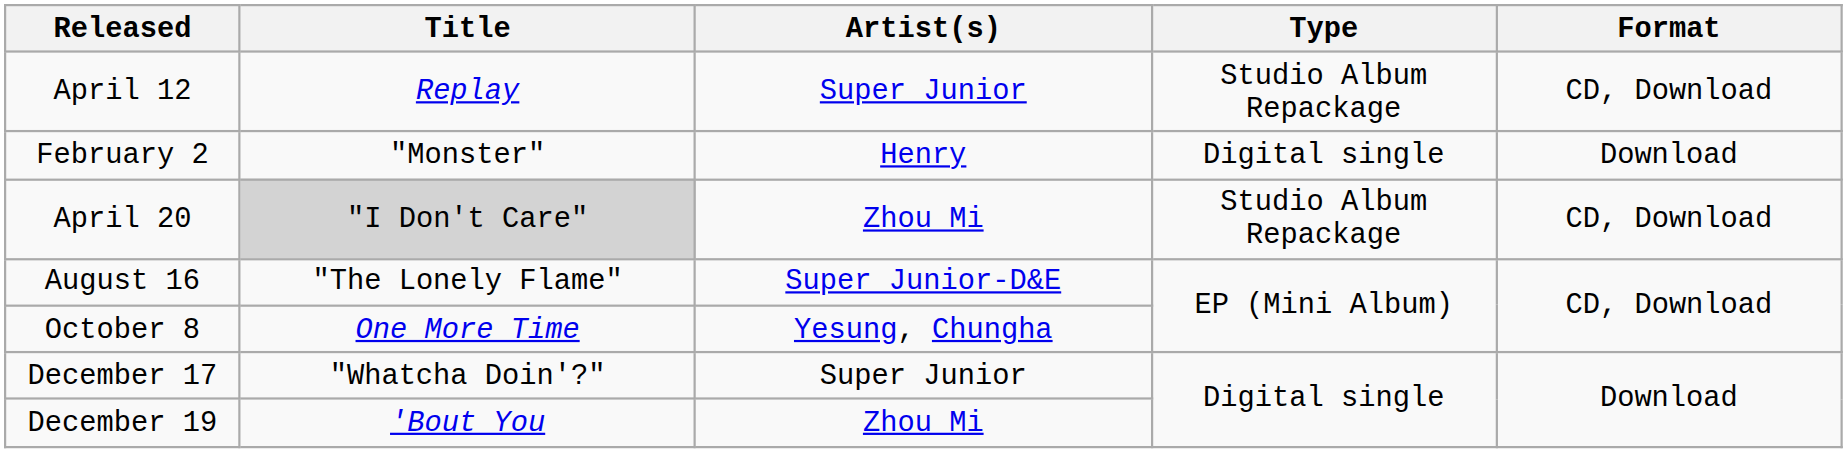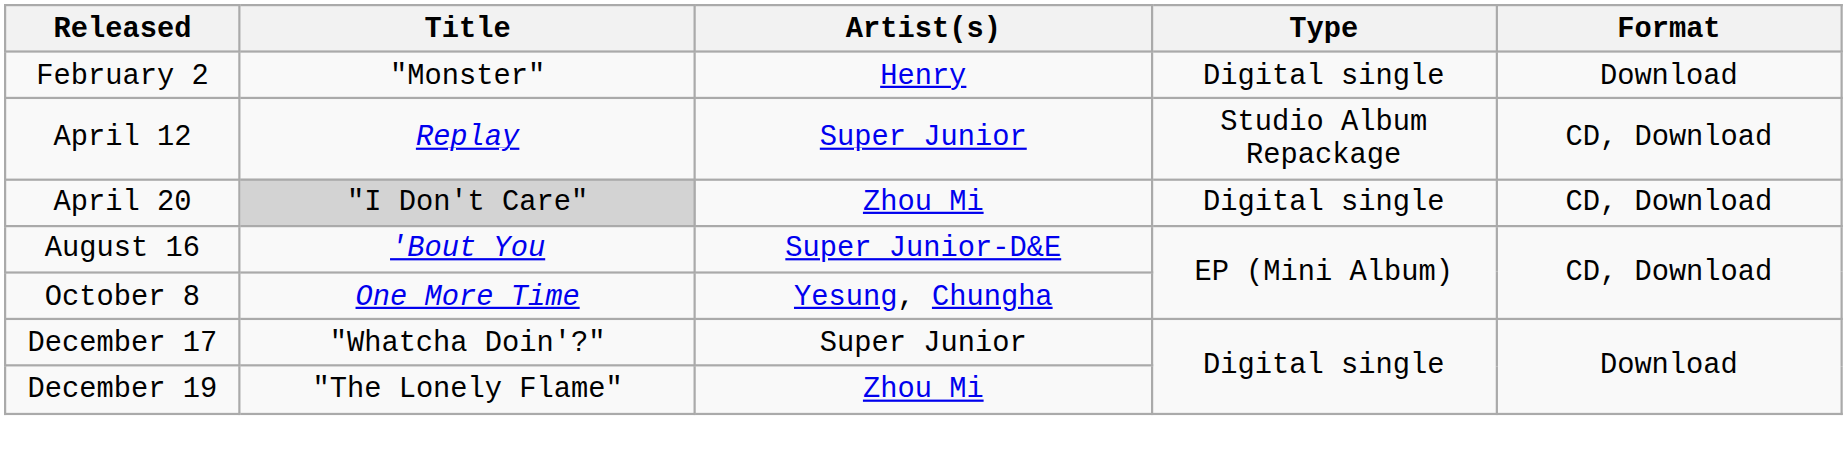rows swapped: February 2 <-> April 12
April 20 | Type: Studio Album Repackage -> Digital single
August 16 | Title: "The Lonely Flame" -> 'Bout You
December 19 | Title: 'Bout You -> "The Lonely Flame"
